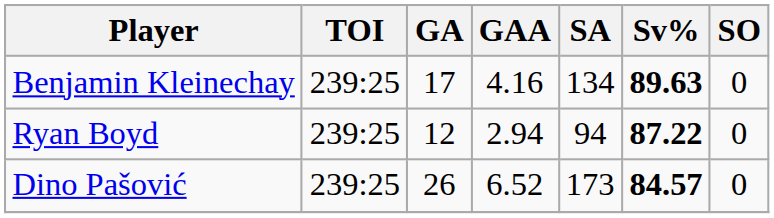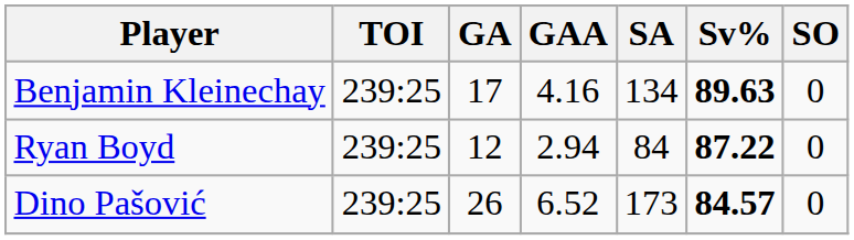Ryan Boyd | SA: 94 -> 84
